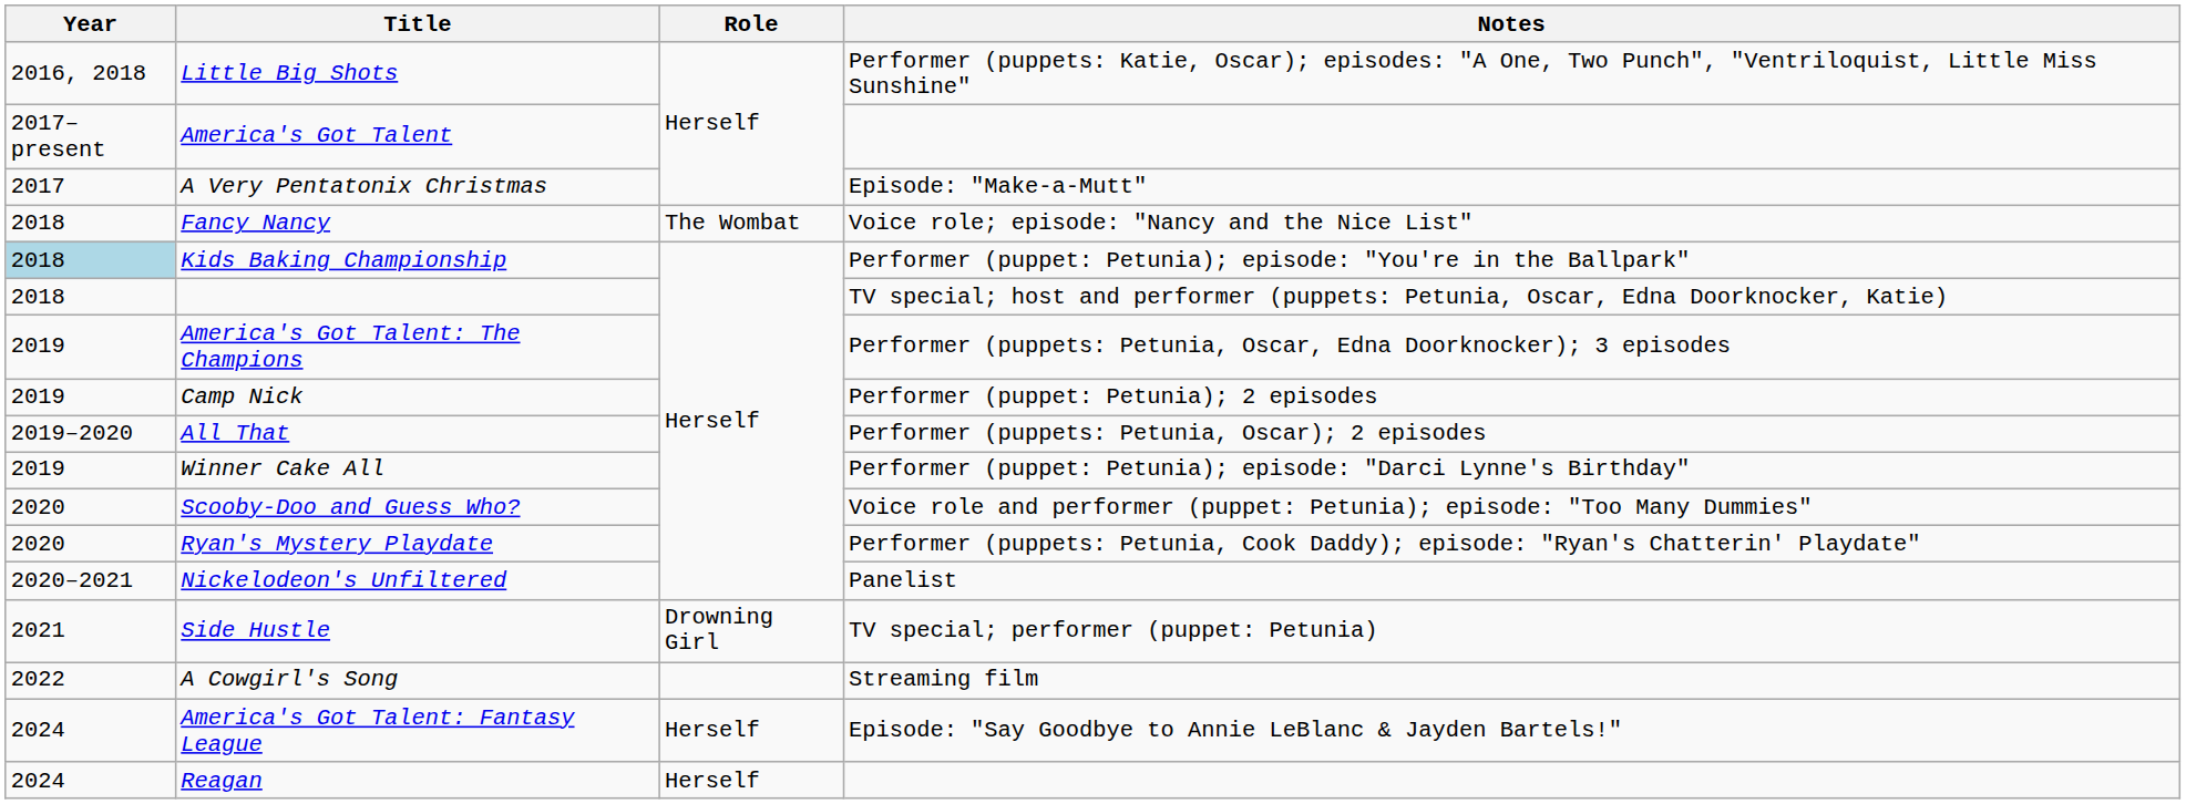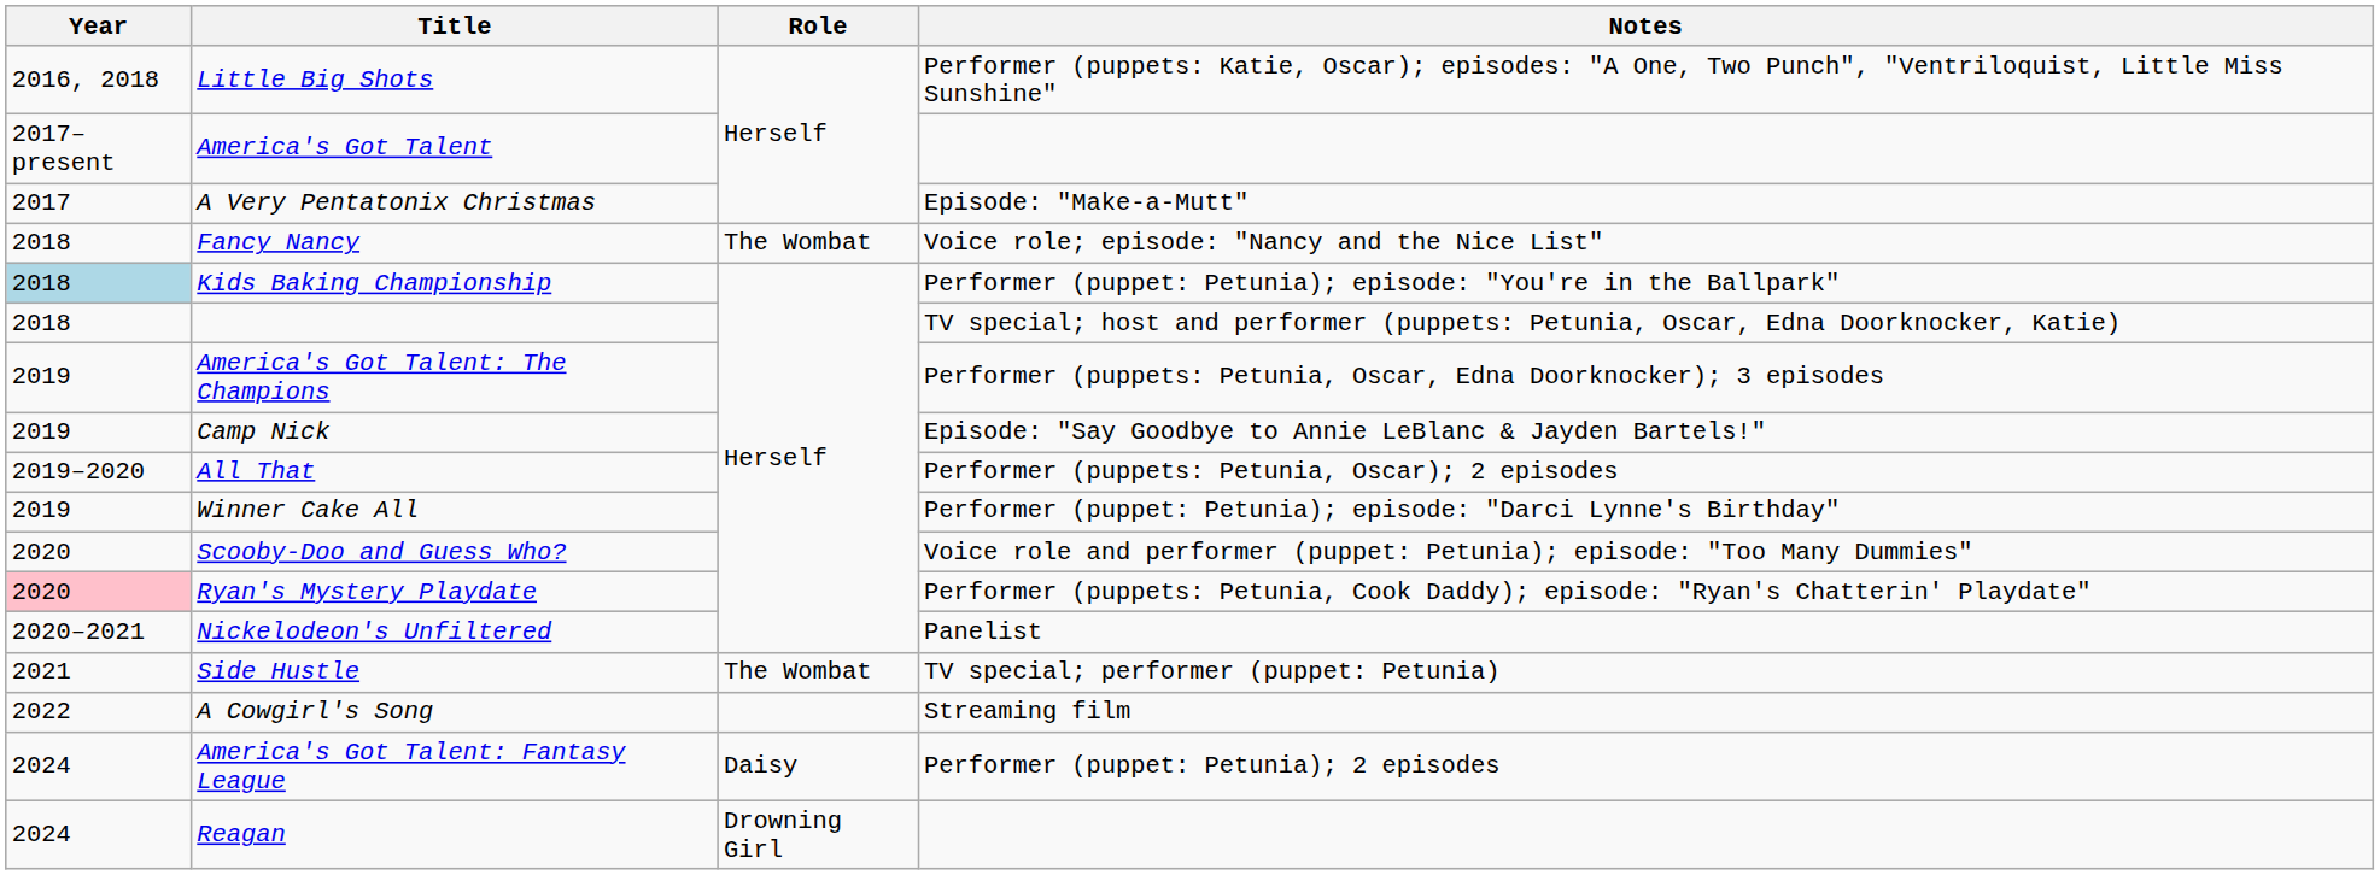Camp Nick | Notes: Performer (puppet: Petunia); 2 episodes -> Episode: "Say Goodbye to Annie LeBlanc & Jayden Bartels!"
Ryan's Mystery Playdate | Year: no background -> pink background
Side Hustle | Role: Drowning Girl -> The Wombat
America's Got Talent: Fantasy League | Role: Herself -> Daisy
America's Got Talent: Fantasy League | Notes: Episode: "Say Goodbye to Annie LeBlanc & Jayden Bartels!" -> Performer (puppet: Petunia); 2 episodes
Reagan | Role: Herself -> Drowning Girl
